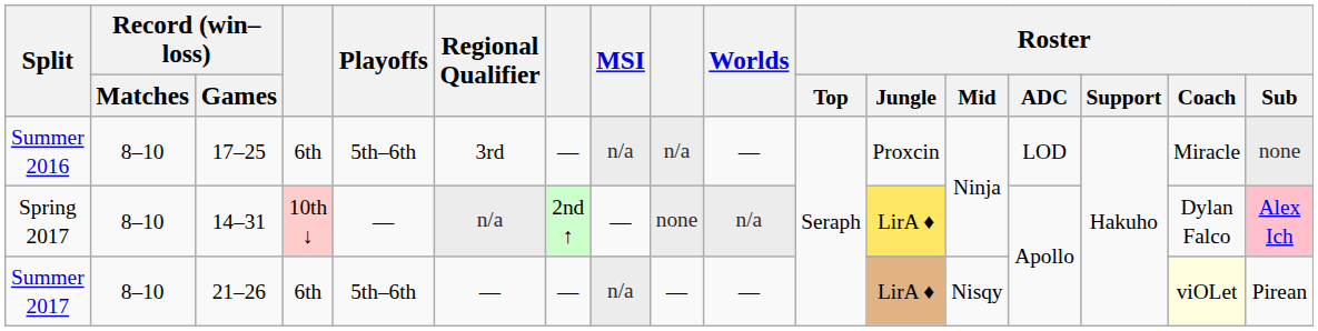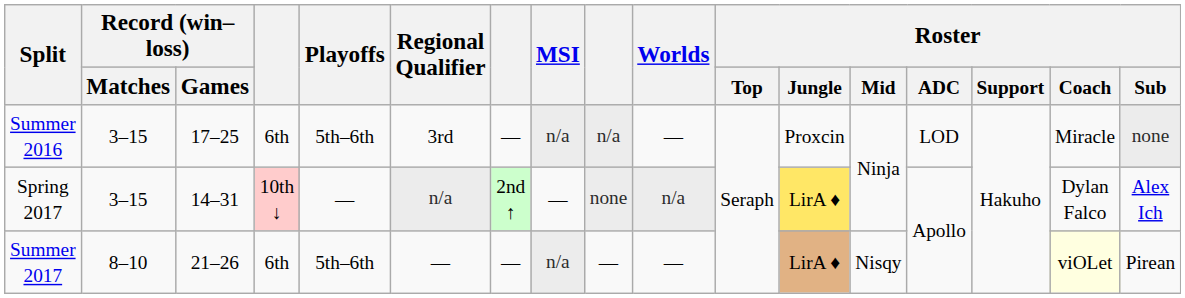Summer 2016 | Record (win–loss) / Matches: 8–10 -> 3–15
Spring 2017 | Record (win–loss) / Matches: 8–10 -> 3–15
Spring 2017 | Roster / Sub: pink background -> no background
